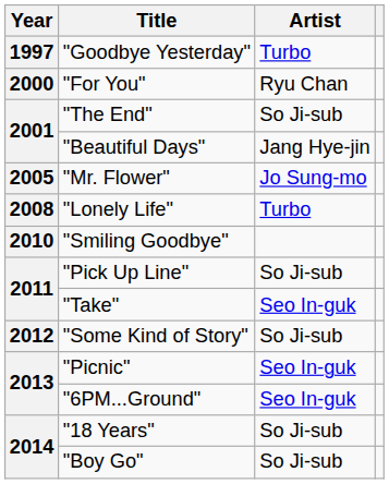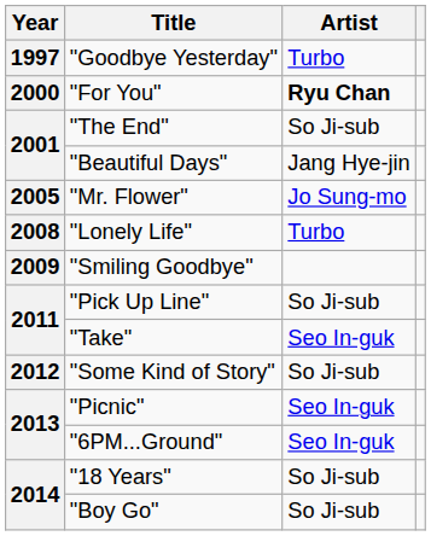"For You" | Artist: normal -> bold
"Smiling Goodbye" | Year: 2010 -> 2009
